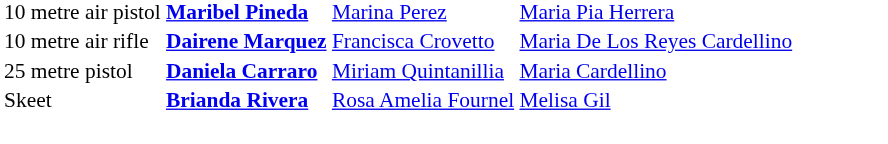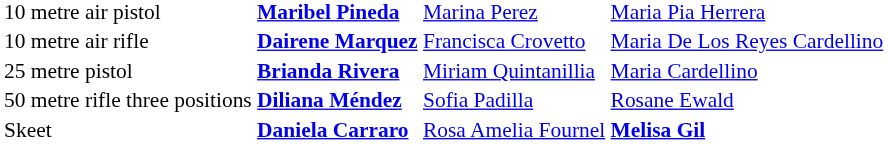25 metre pistol | column 2: Daniela Carraro -> Brianda Rivera
+ row: 50 metre rifle three positions | Diliana Méndez | Sofia Padilla | Rosane Ewald
Skeet | column 2: Brianda Rivera -> Daniela Carraro
Skeet | column 4: normal -> bold
